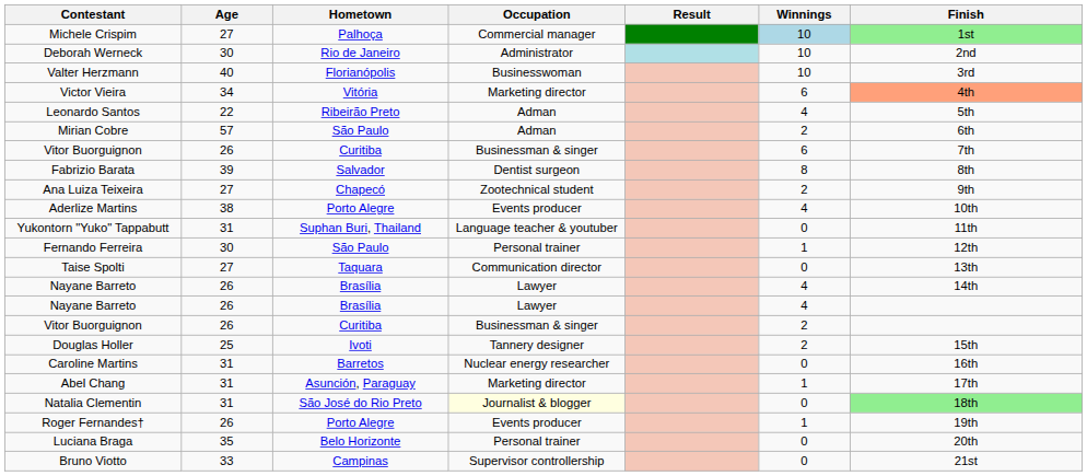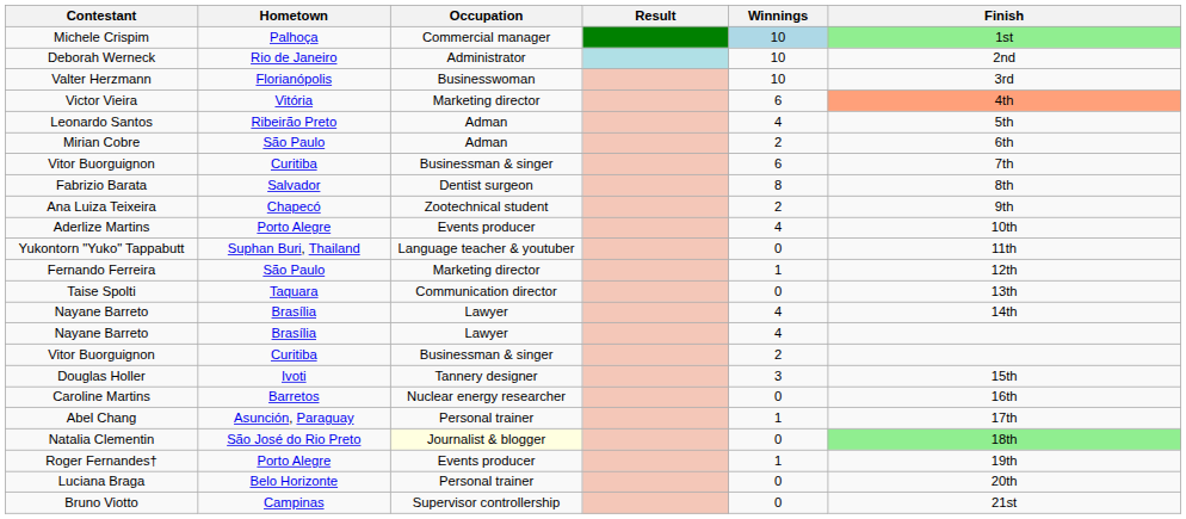- column: Age | 27 | 30 | 40 | 34 | 22 | 57 | 26 | 39 | 27 | 38 | 31 | 30 | 27 | 26 | 26 | 26 | 25 | 31 | 31 | 31 | 26 | 35 | 33
Fernando Ferreira | Occupation: Personal trainer -> Marketing director
Douglas Holler | Winnings: 2 -> 3
Abel Chang | Occupation: Marketing director -> Personal trainer
